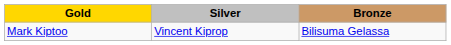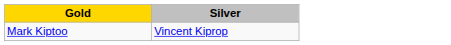- column: Bronze | Bilisuma Gelassa
